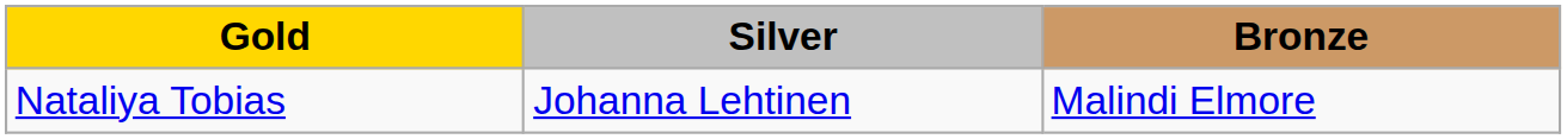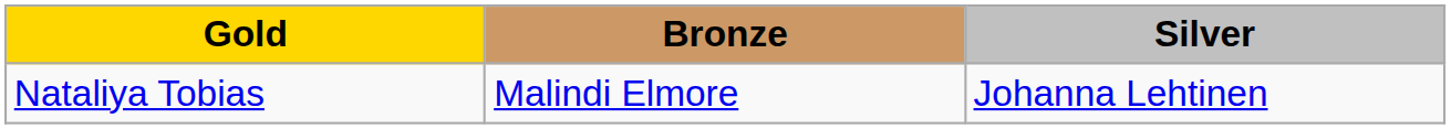columns swapped: Silver <-> Bronze
